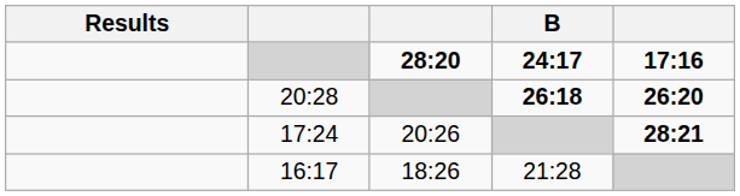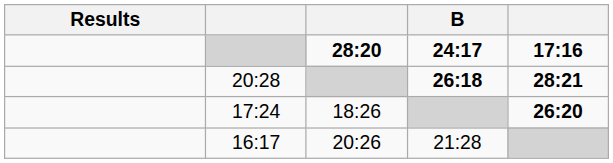20:28 | column 5: 26:20 -> 28:21
17:24 | column 3: 20:26 -> 18:26
17:24 | column 5: 28:21 -> 26:20
16:17 | column 3: 18:26 -> 20:26
